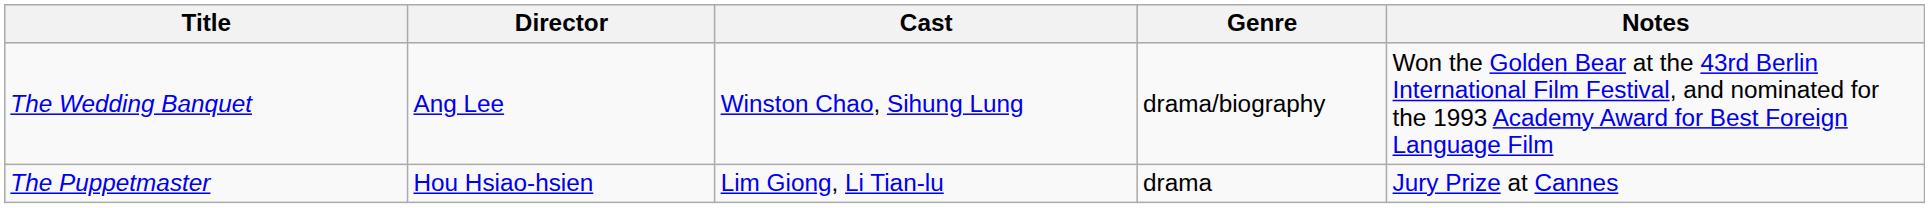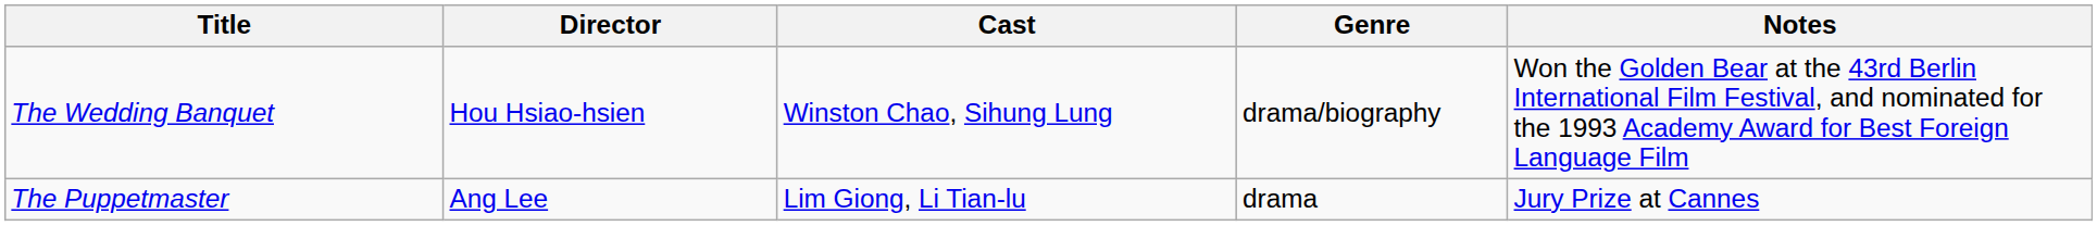The Wedding Banquet | Director: Ang Lee -> Hou Hsiao-hsien
The Puppetmaster | Director: Hou Hsiao-hsien -> Ang Lee
